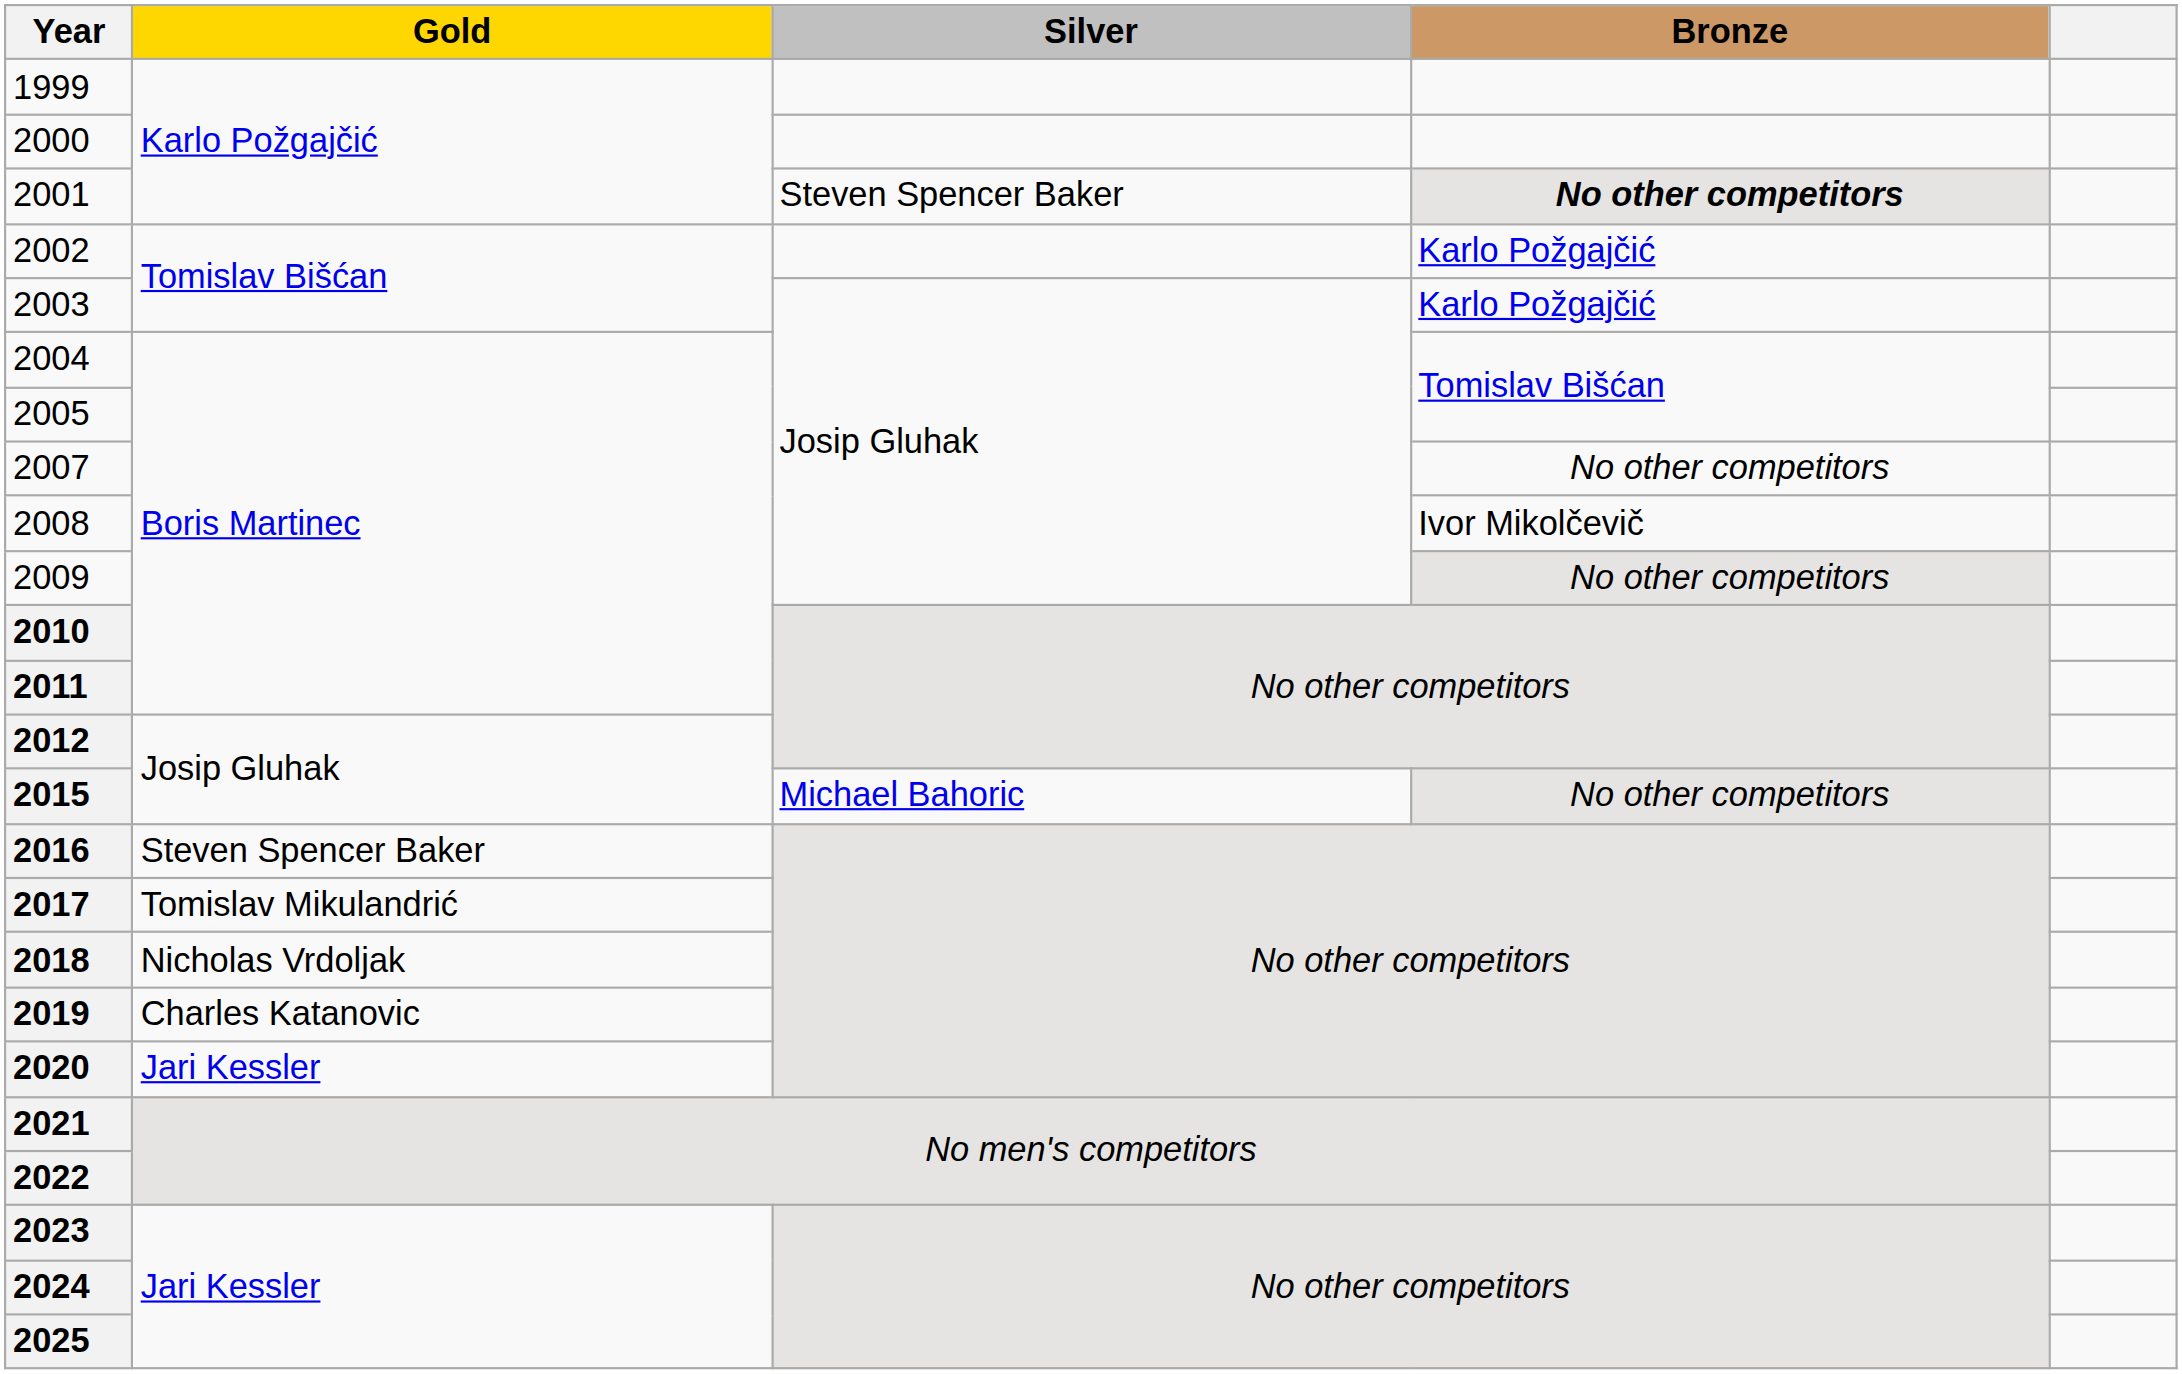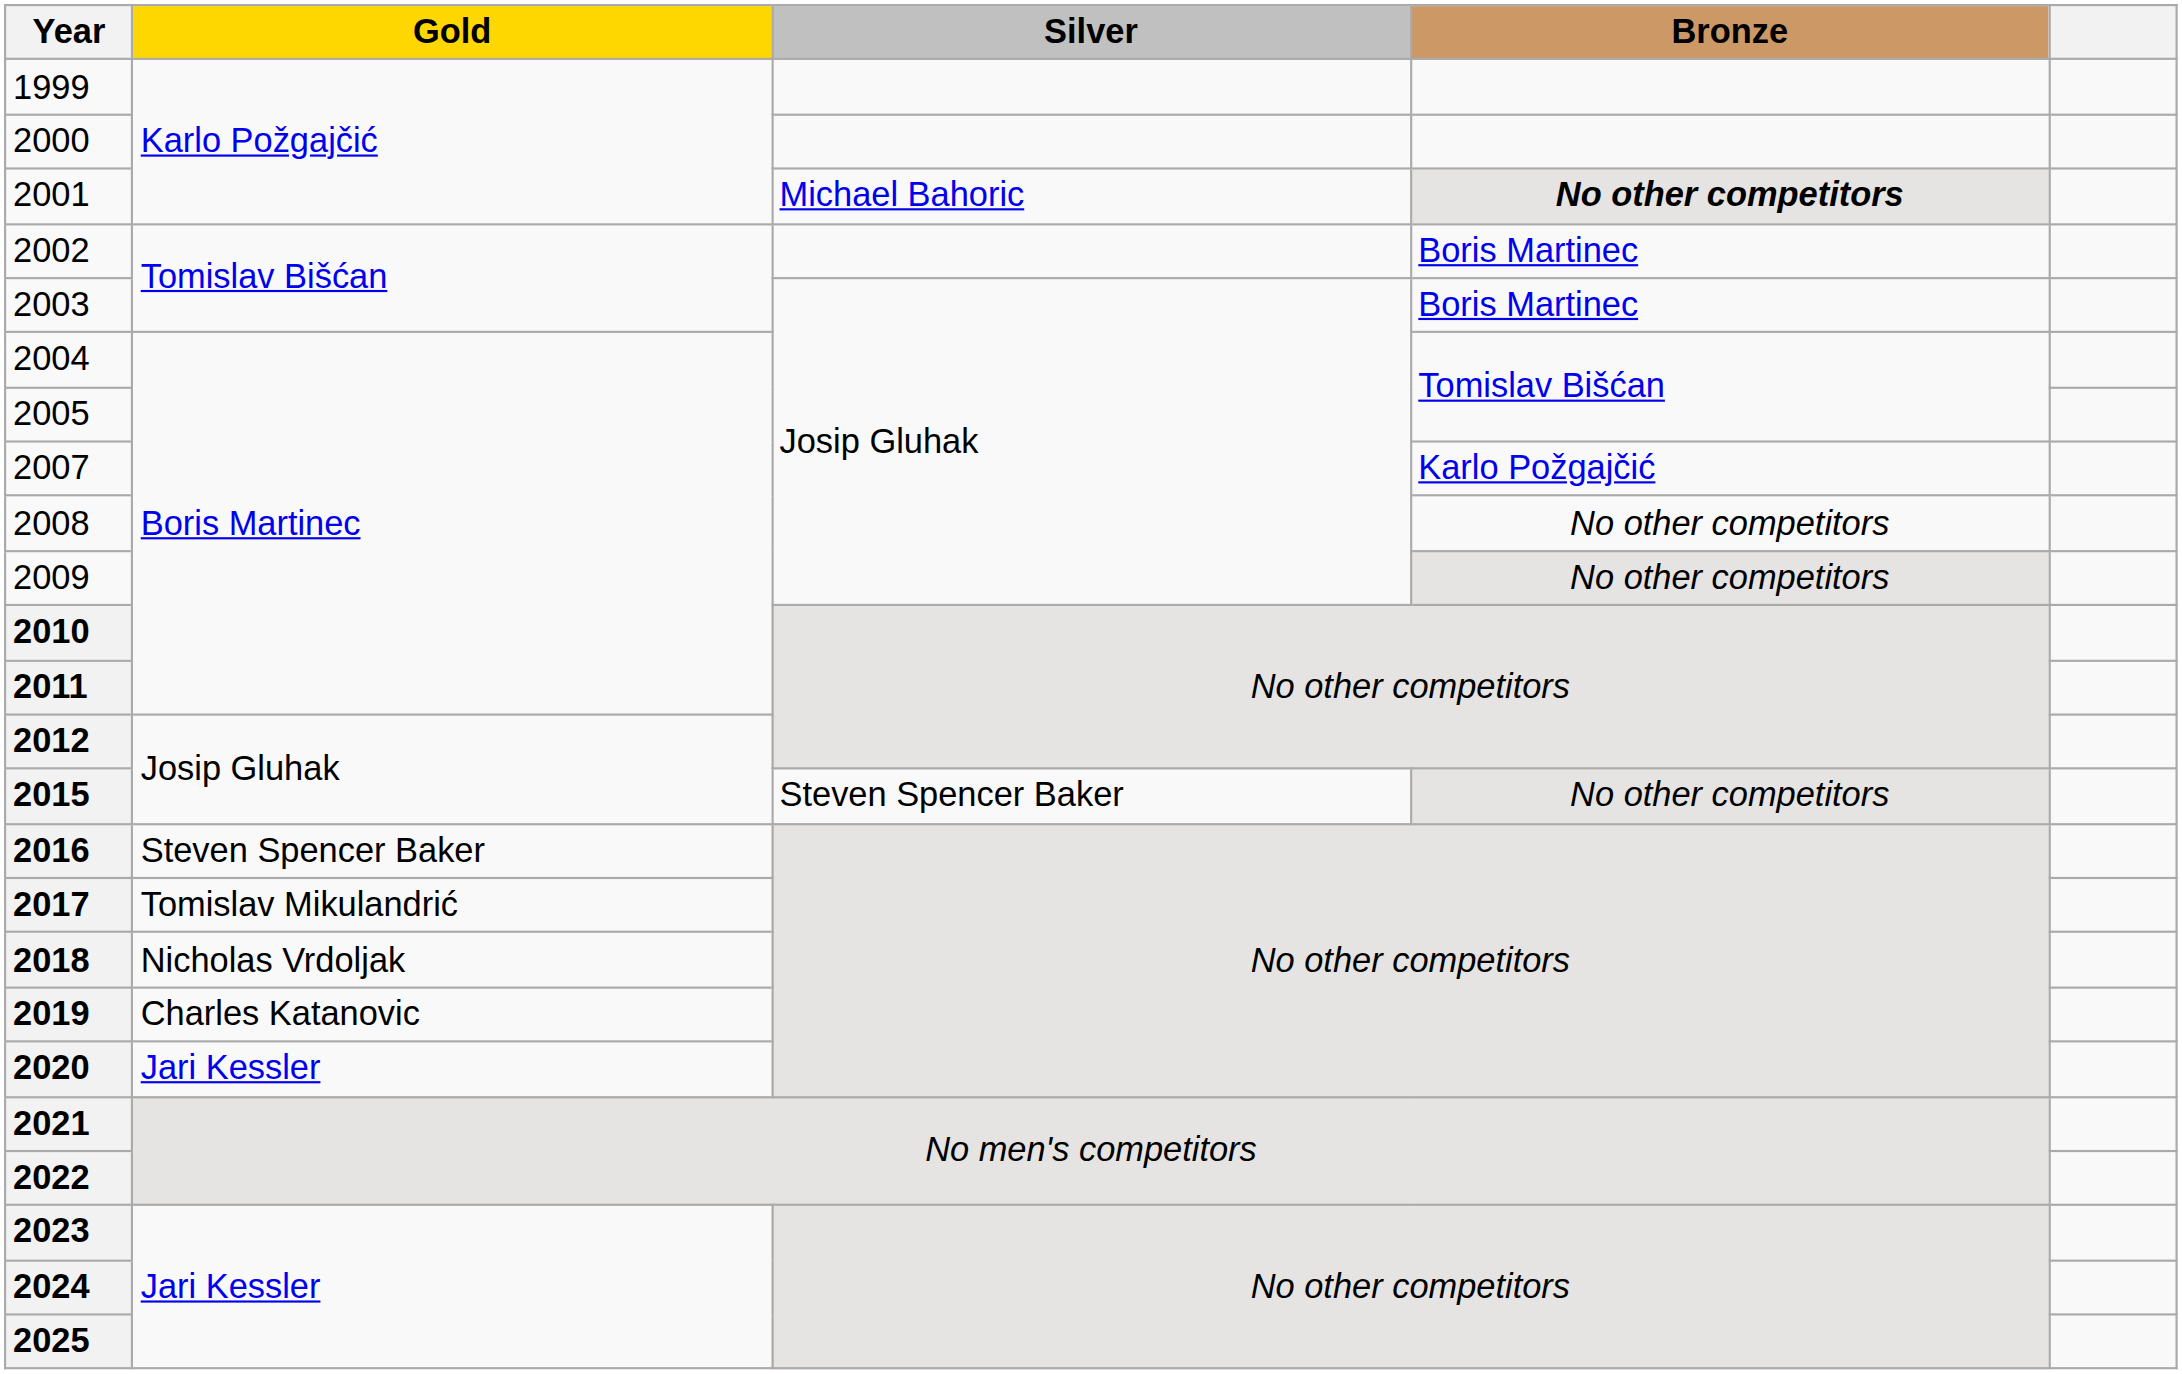2001 | Silver: Steven Spencer Baker -> Michael Bahoric
2002 | Bronze: Karlo Požgajčić -> Boris Martinec
2003 | Bronze: Karlo Požgajčić -> Boris Martinec
2007 | Bronze: No other competitors -> Karlo Požgajčić
2008 | Bronze: Ivor Mikolčevič -> No other competitors
2015 | Silver: Michael Bahoric -> Steven Spencer Baker
